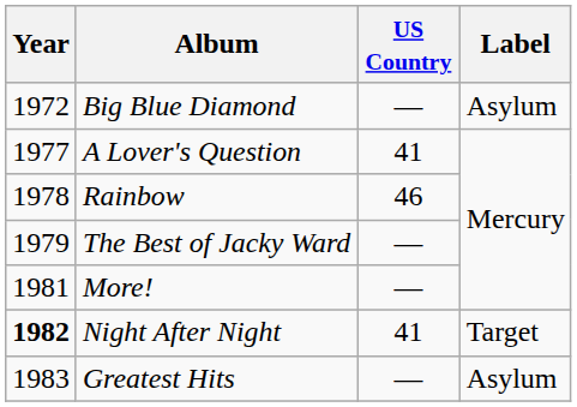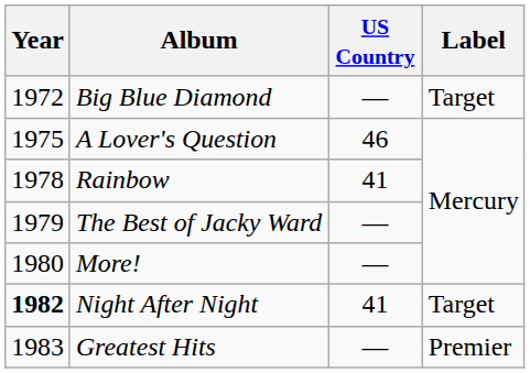Big Blue Diamond | Label: Asylum -> Target
A Lover's Question | Year: 1977 -> 1975
A Lover's Question | US Country: 41 -> 46
Rainbow | US Country: 46 -> 41
More! | Year: 1981 -> 1980
Greatest Hits | Label: Asylum -> Premier
